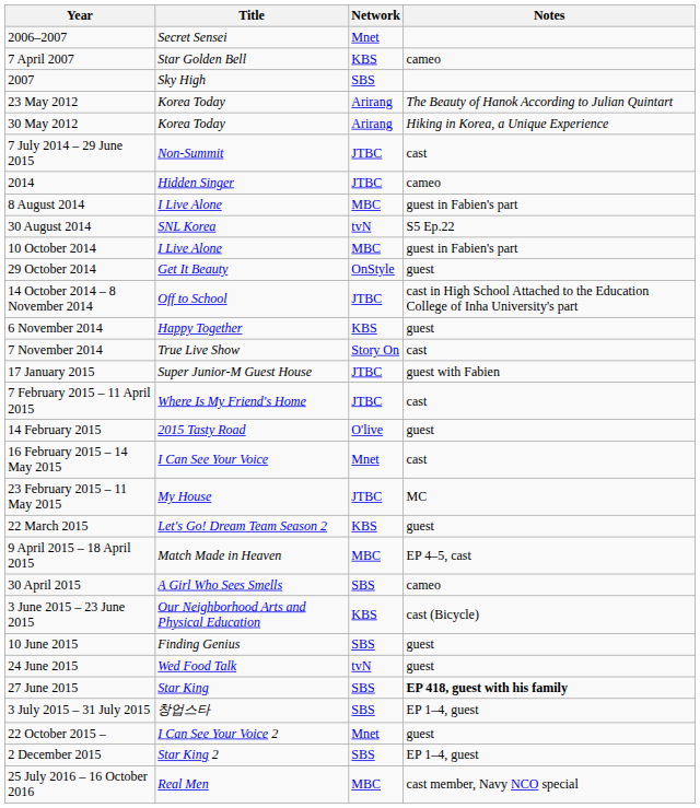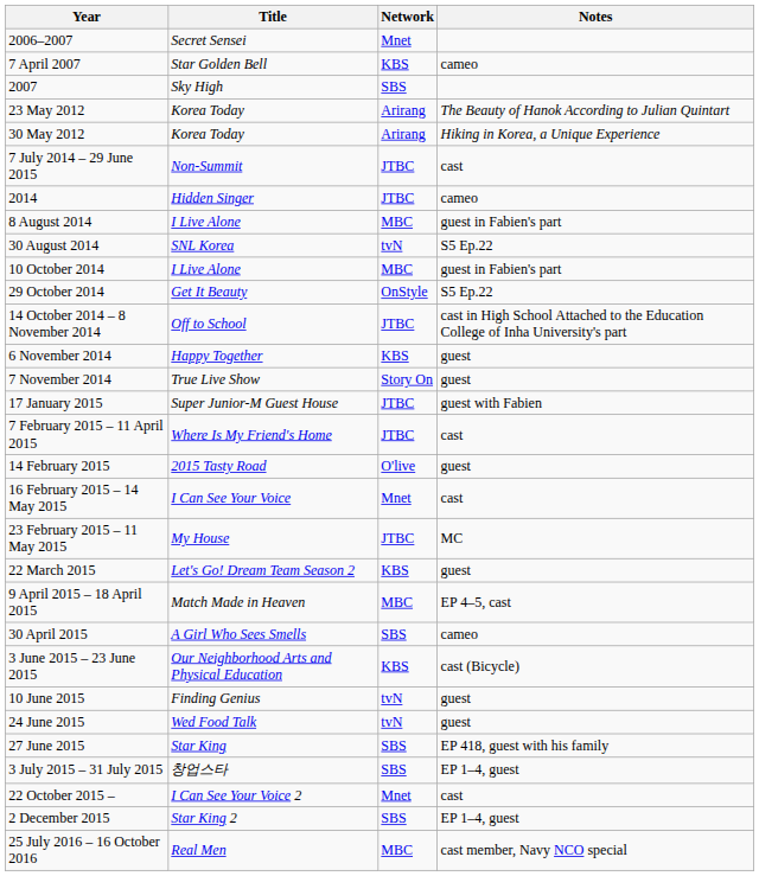29 October 2014 | Notes: guest -> S5 Ep.22
7 November 2014 | Notes: cast -> guest
10 June 2015 | Network: SBS -> tvN
27 June 2015 | Notes: bold -> normal
22 October 2015 – | Notes: guest -> cast
